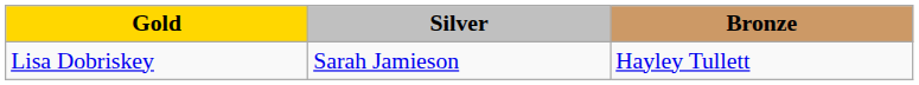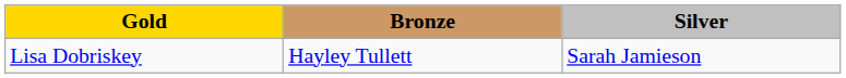columns swapped: Silver <-> Bronze
